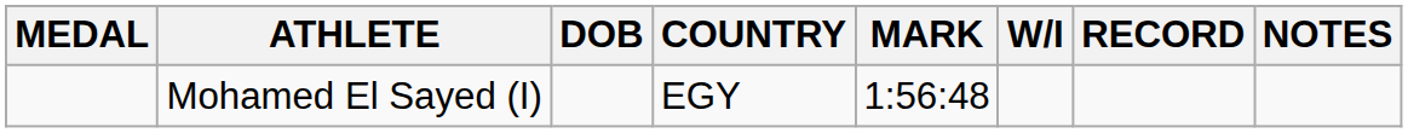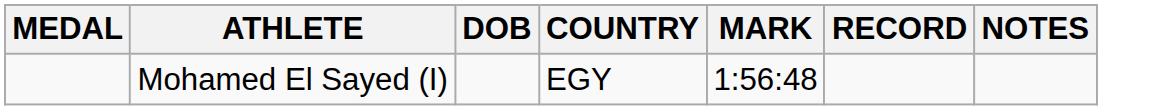- column: W/I
